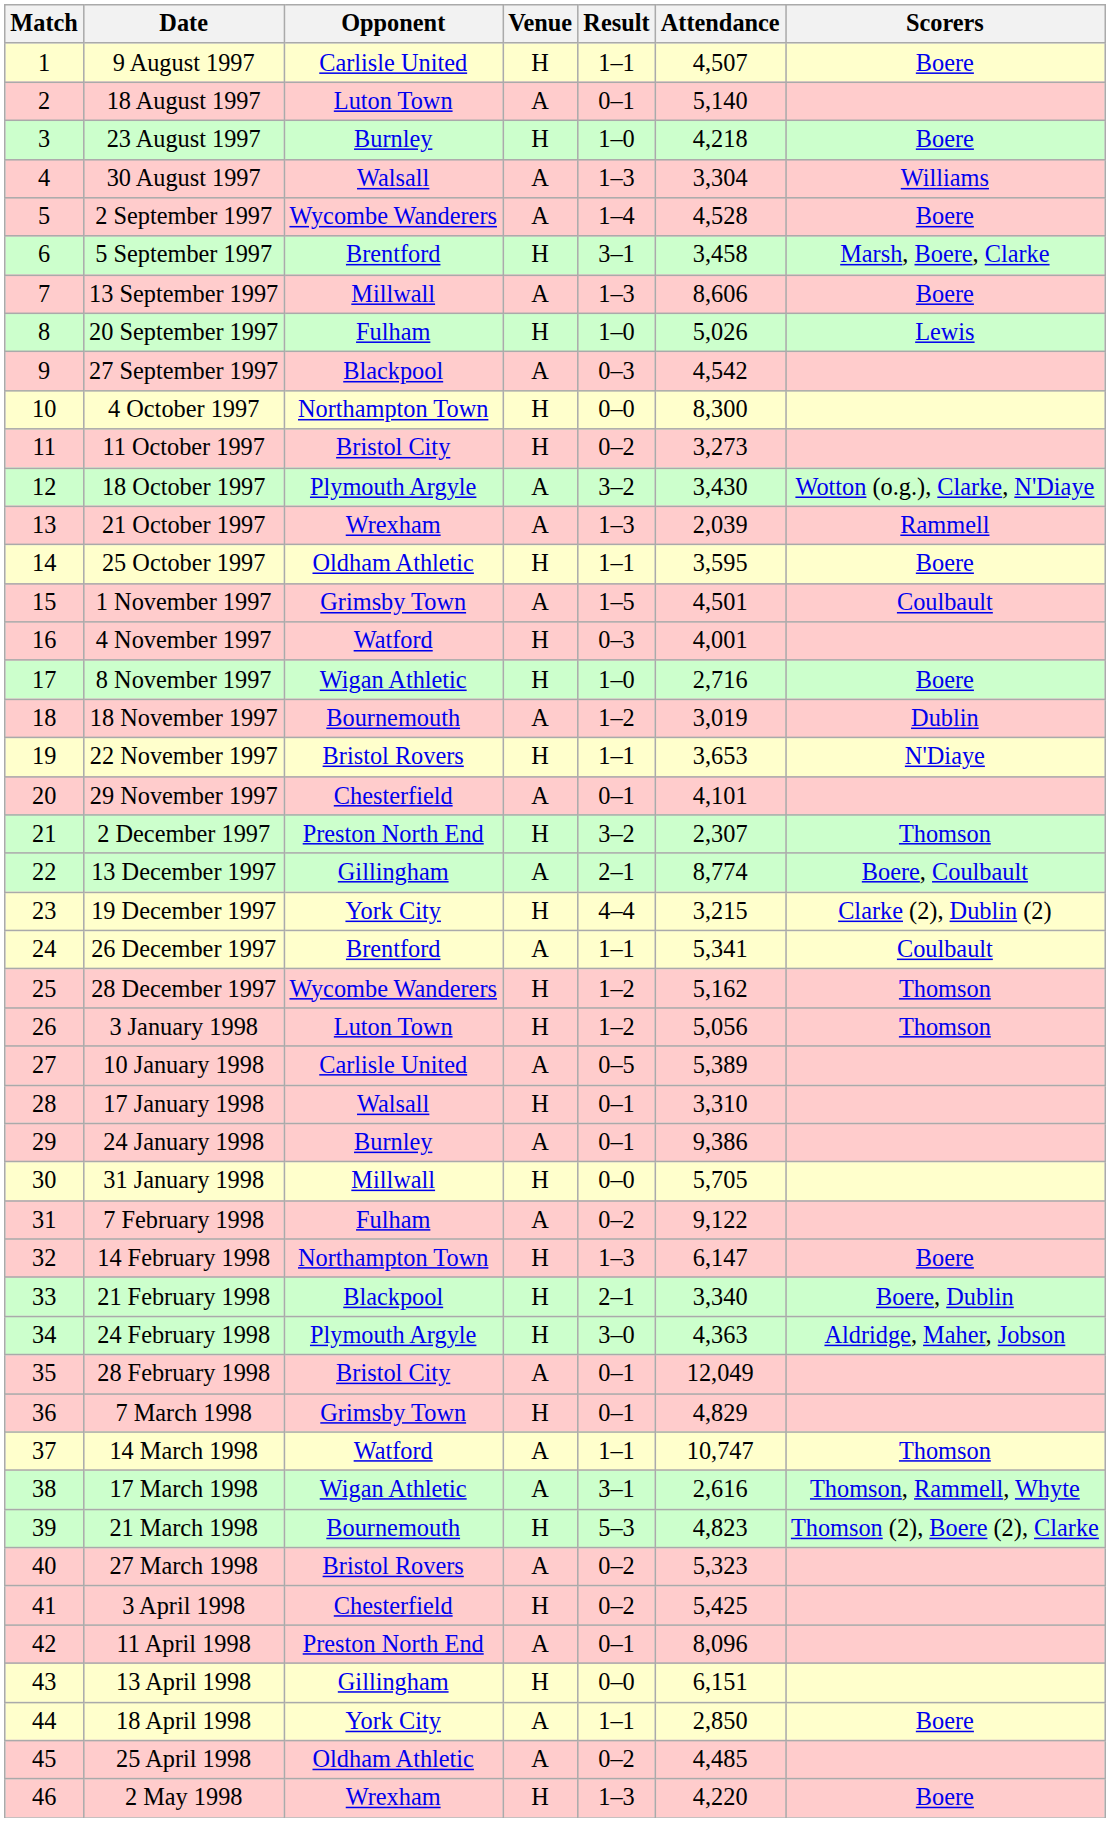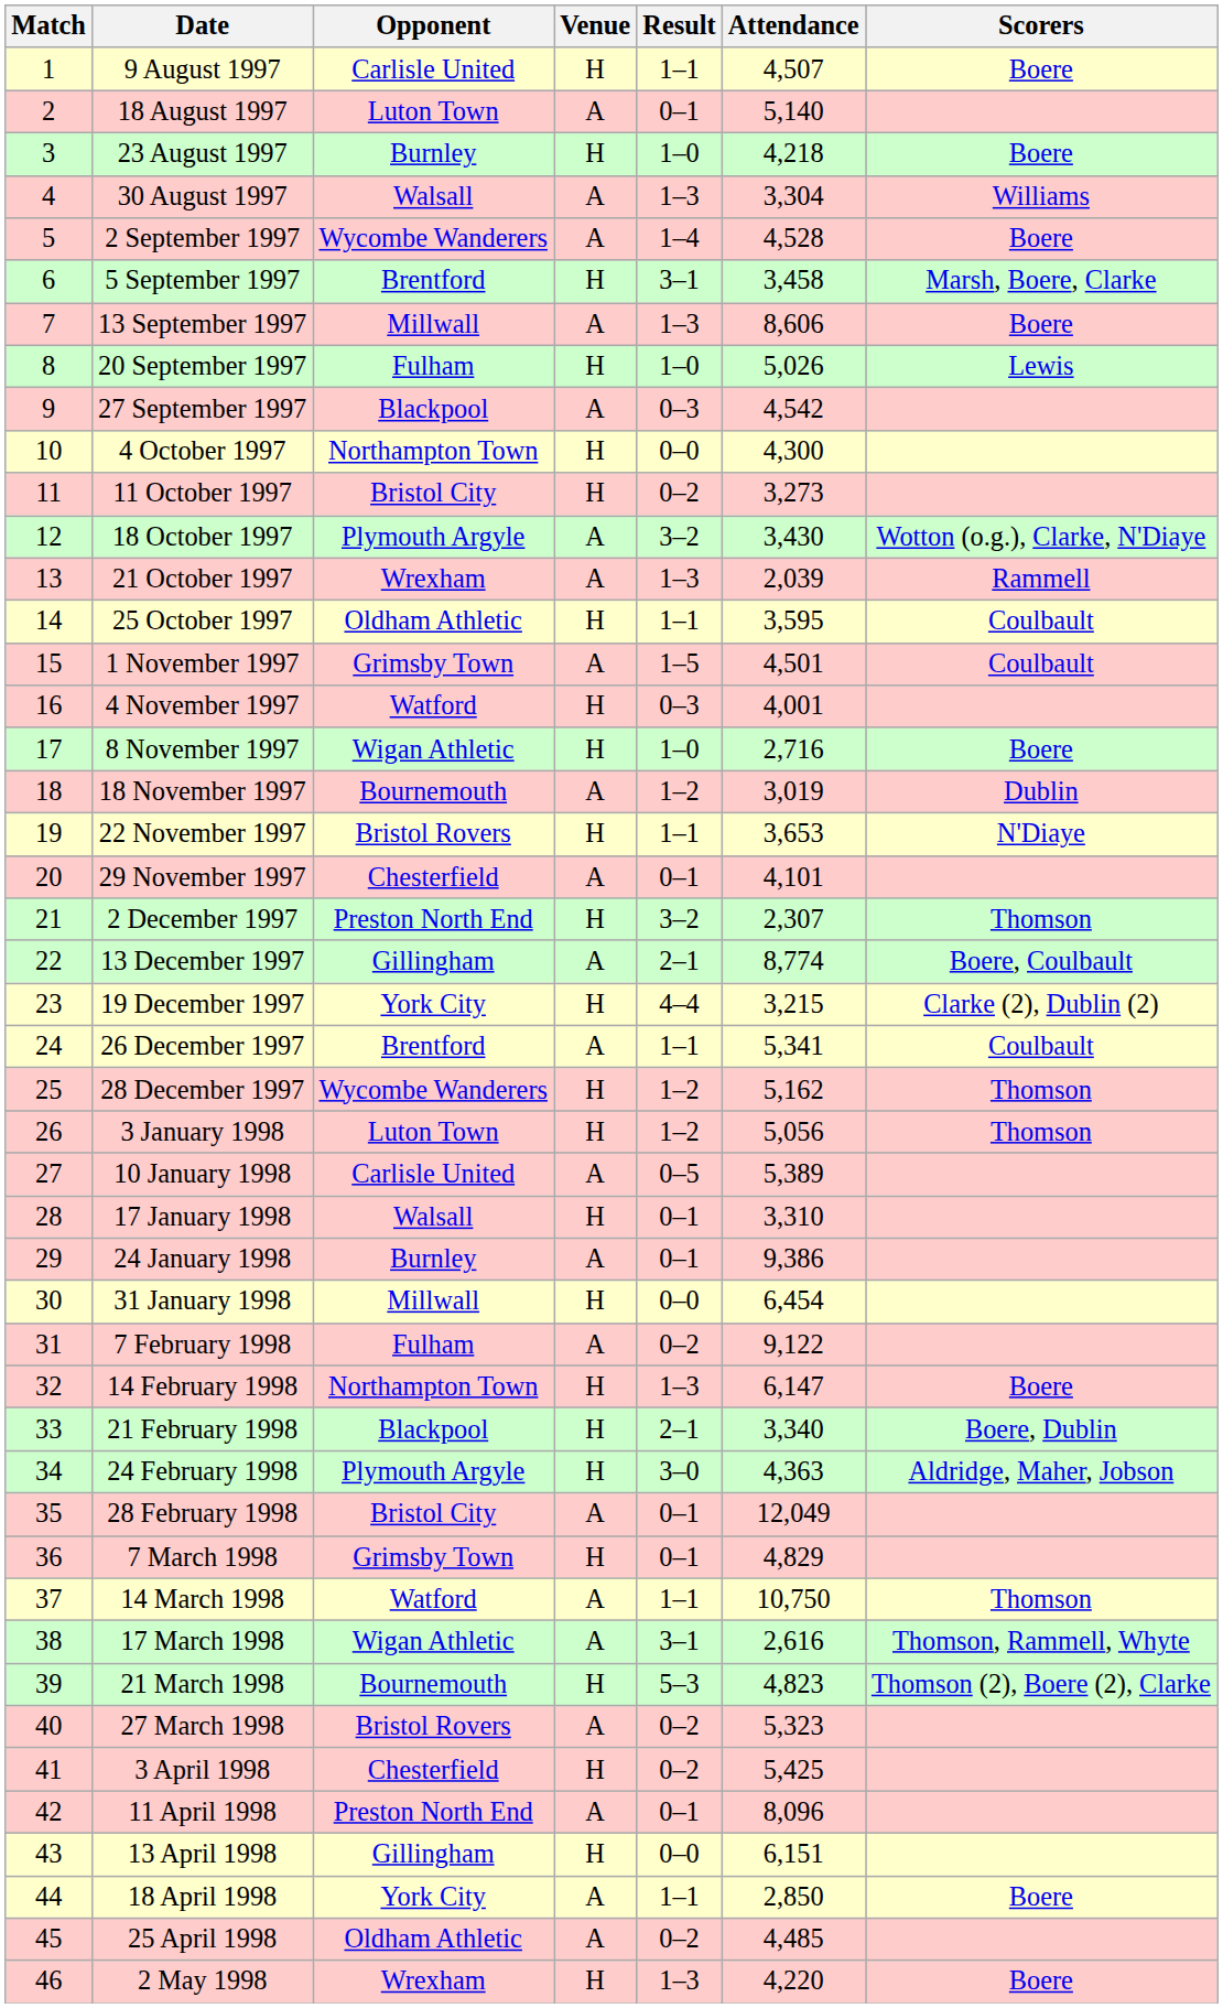4 October 1997 | Attendance: 8,300 -> 4,300
25 October 1997 | Scorers: Boere -> Coulbault
31 January 1998 | Attendance: 5,705 -> 6,454
14 March 1998 | Attendance: 10,747 -> 10,750
